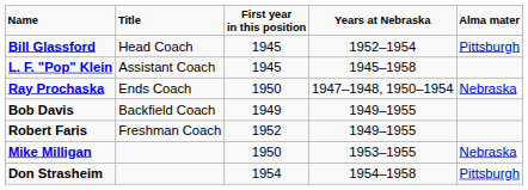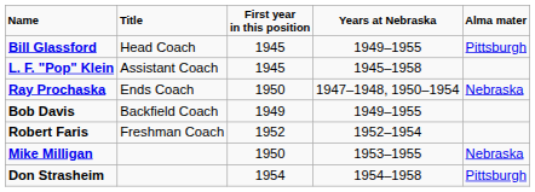Bill Glassford | Years at Nebraska: 1952–1954 -> 1949–1955
Robert Faris | Years at Nebraska: 1949–1955 -> 1952–1954
